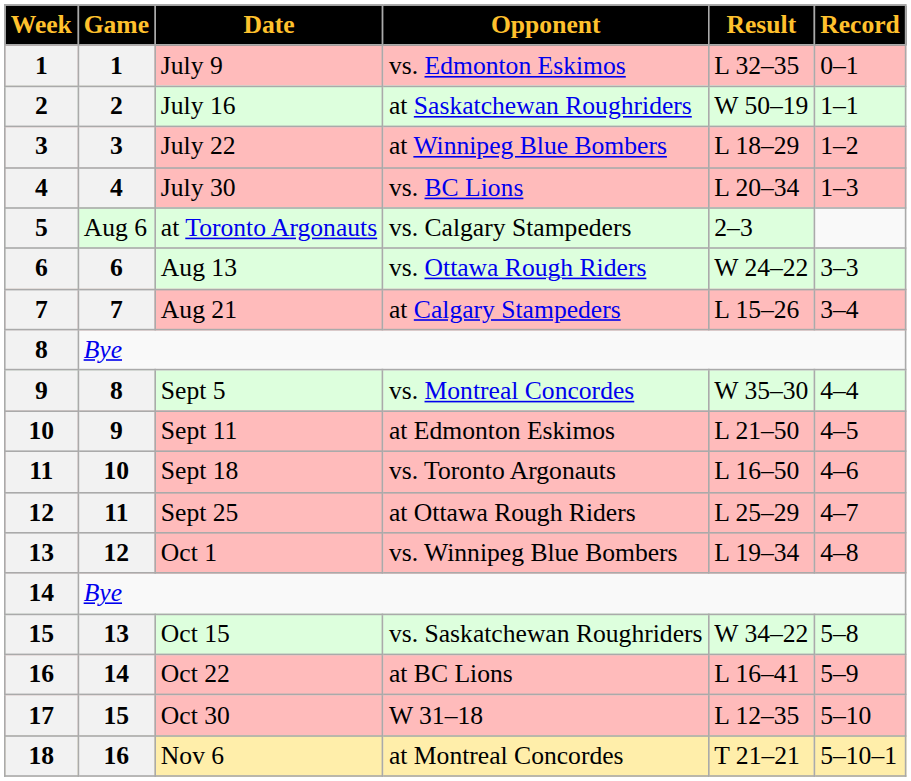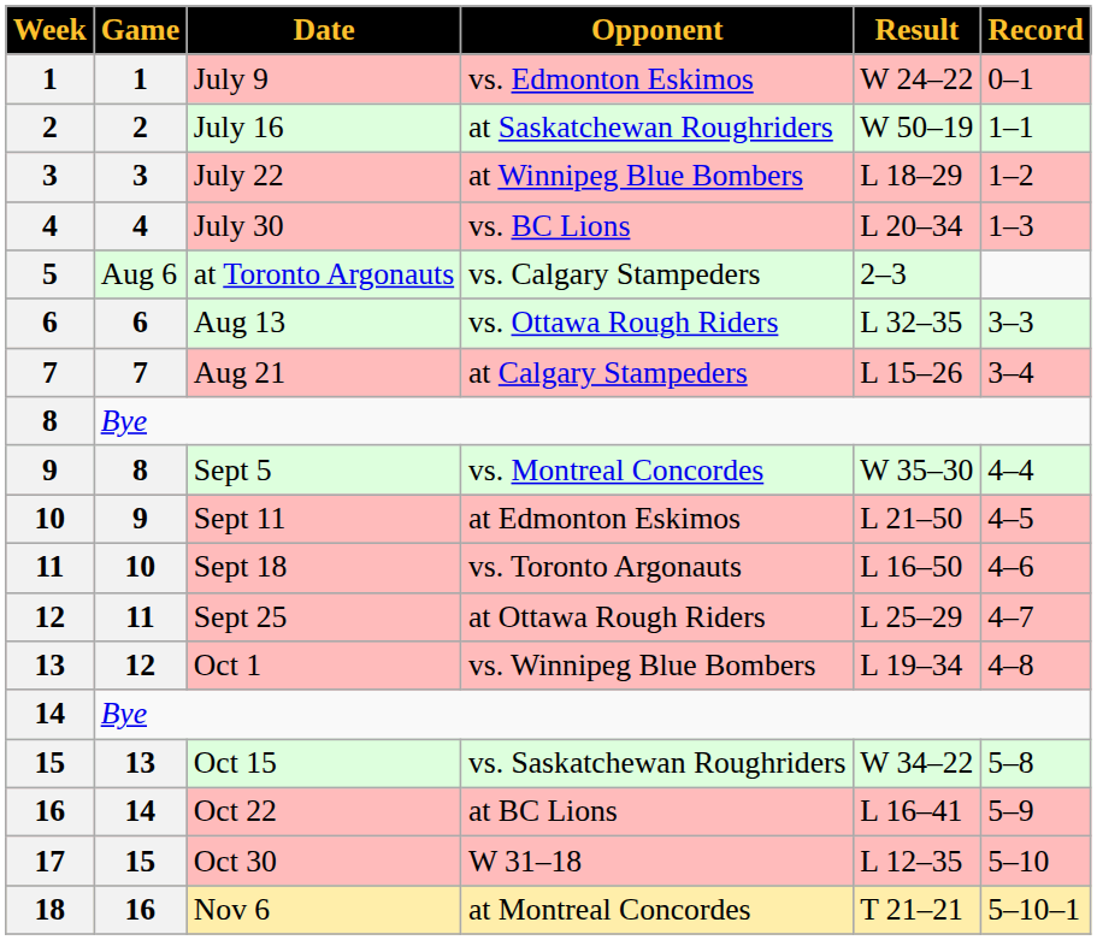July 9 | Result: L 32–35 -> W 24–22
Aug 13 | Result: W 24–22 -> L 32–35
